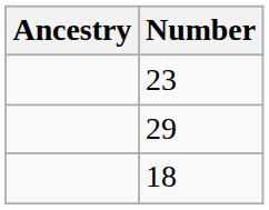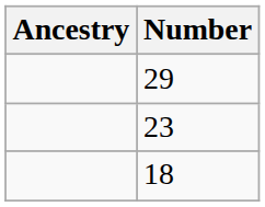rows swapped: 29 <-> 23
